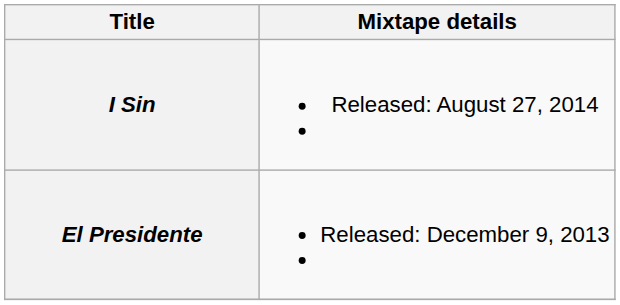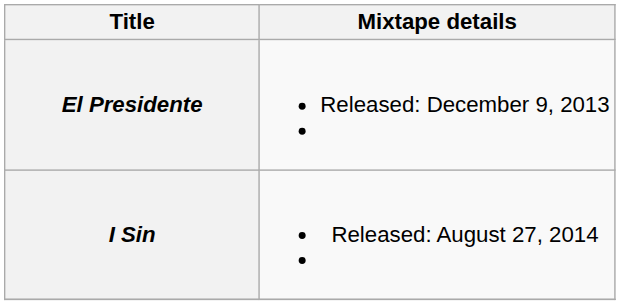rows swapped: El Presidente <-> I Sin
